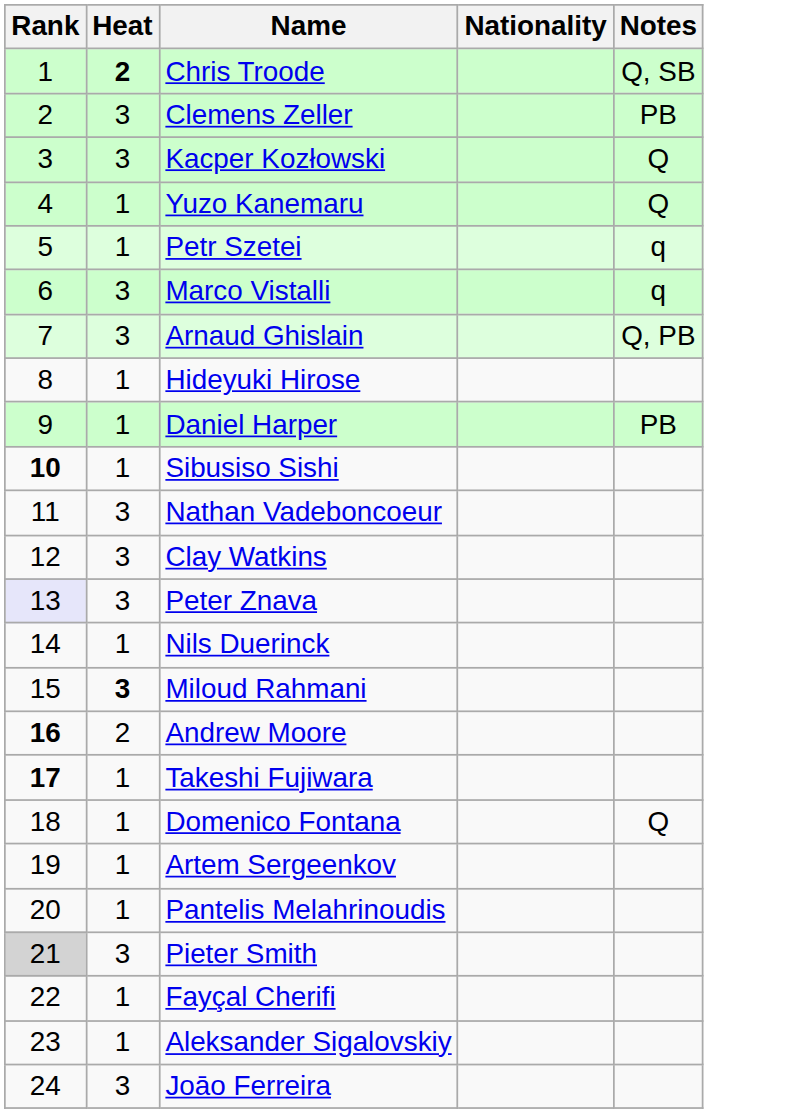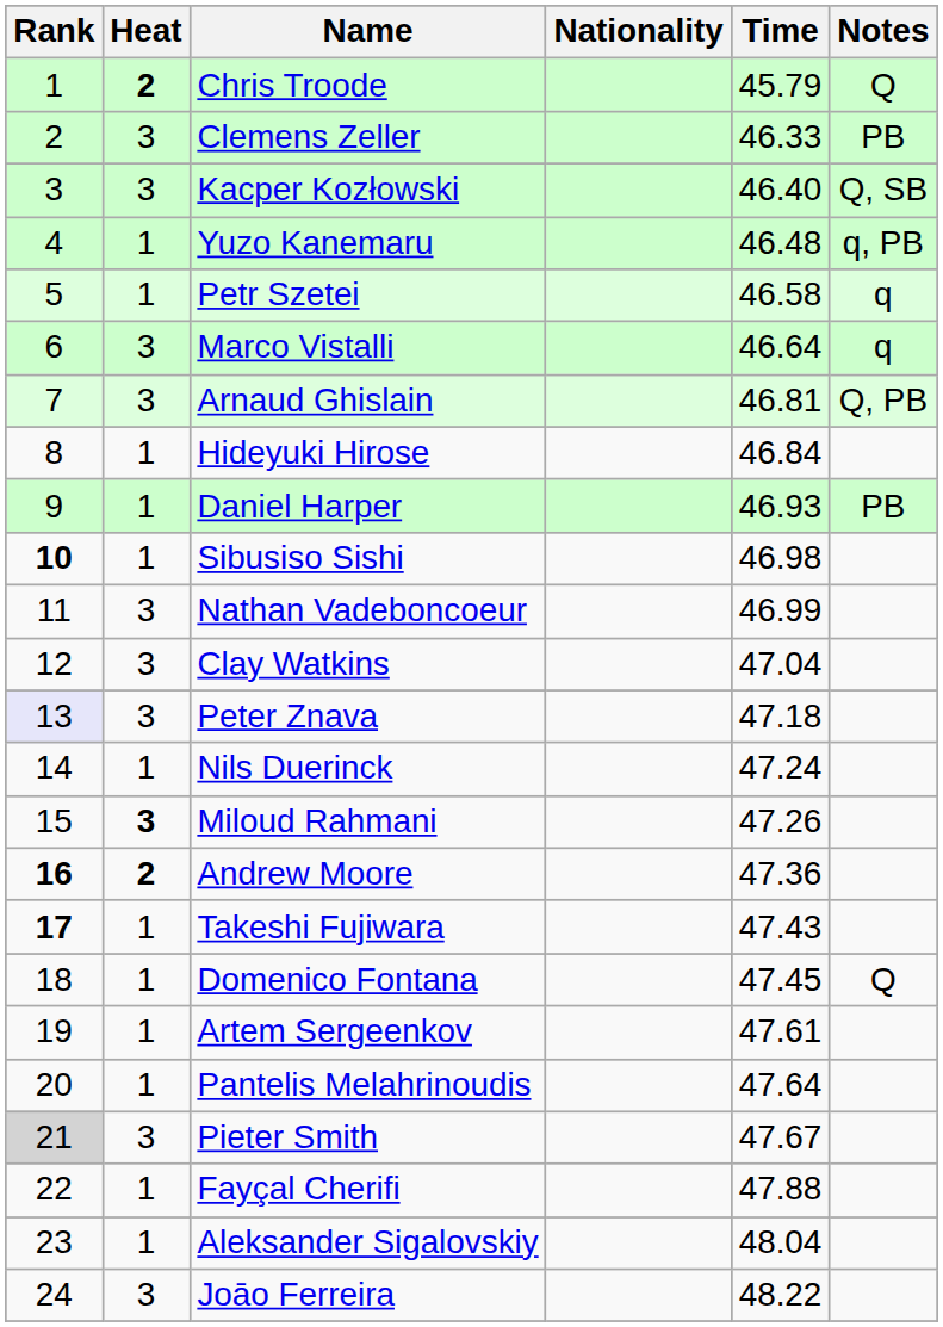+ column: Time | 45.79 | 46.33 | 46.40 | 46.48 | 46.58 | 46.64 | 46.81 | 46.84 | 46.93 | 46.98 | 46.99 | 47.04 | 47.18 | 47.24 | 47.26 | 47.36 | 47.43 | 47.45 | 47.61 | 47.64 | 47.67 | 47.88 | 48.04 | 48.22
Chris Troode | Notes: Q, SB -> Q
Kacper Kozłowski | Notes: Q -> Q, SB
Yuzo Kanemaru | Notes: Q -> q, PB
Andrew Moore | Heat: normal -> bold
